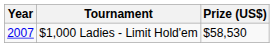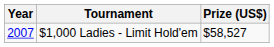$1,000 Ladies - Limit Hold'em | Prize (US$): $58,530 -> $58,527
